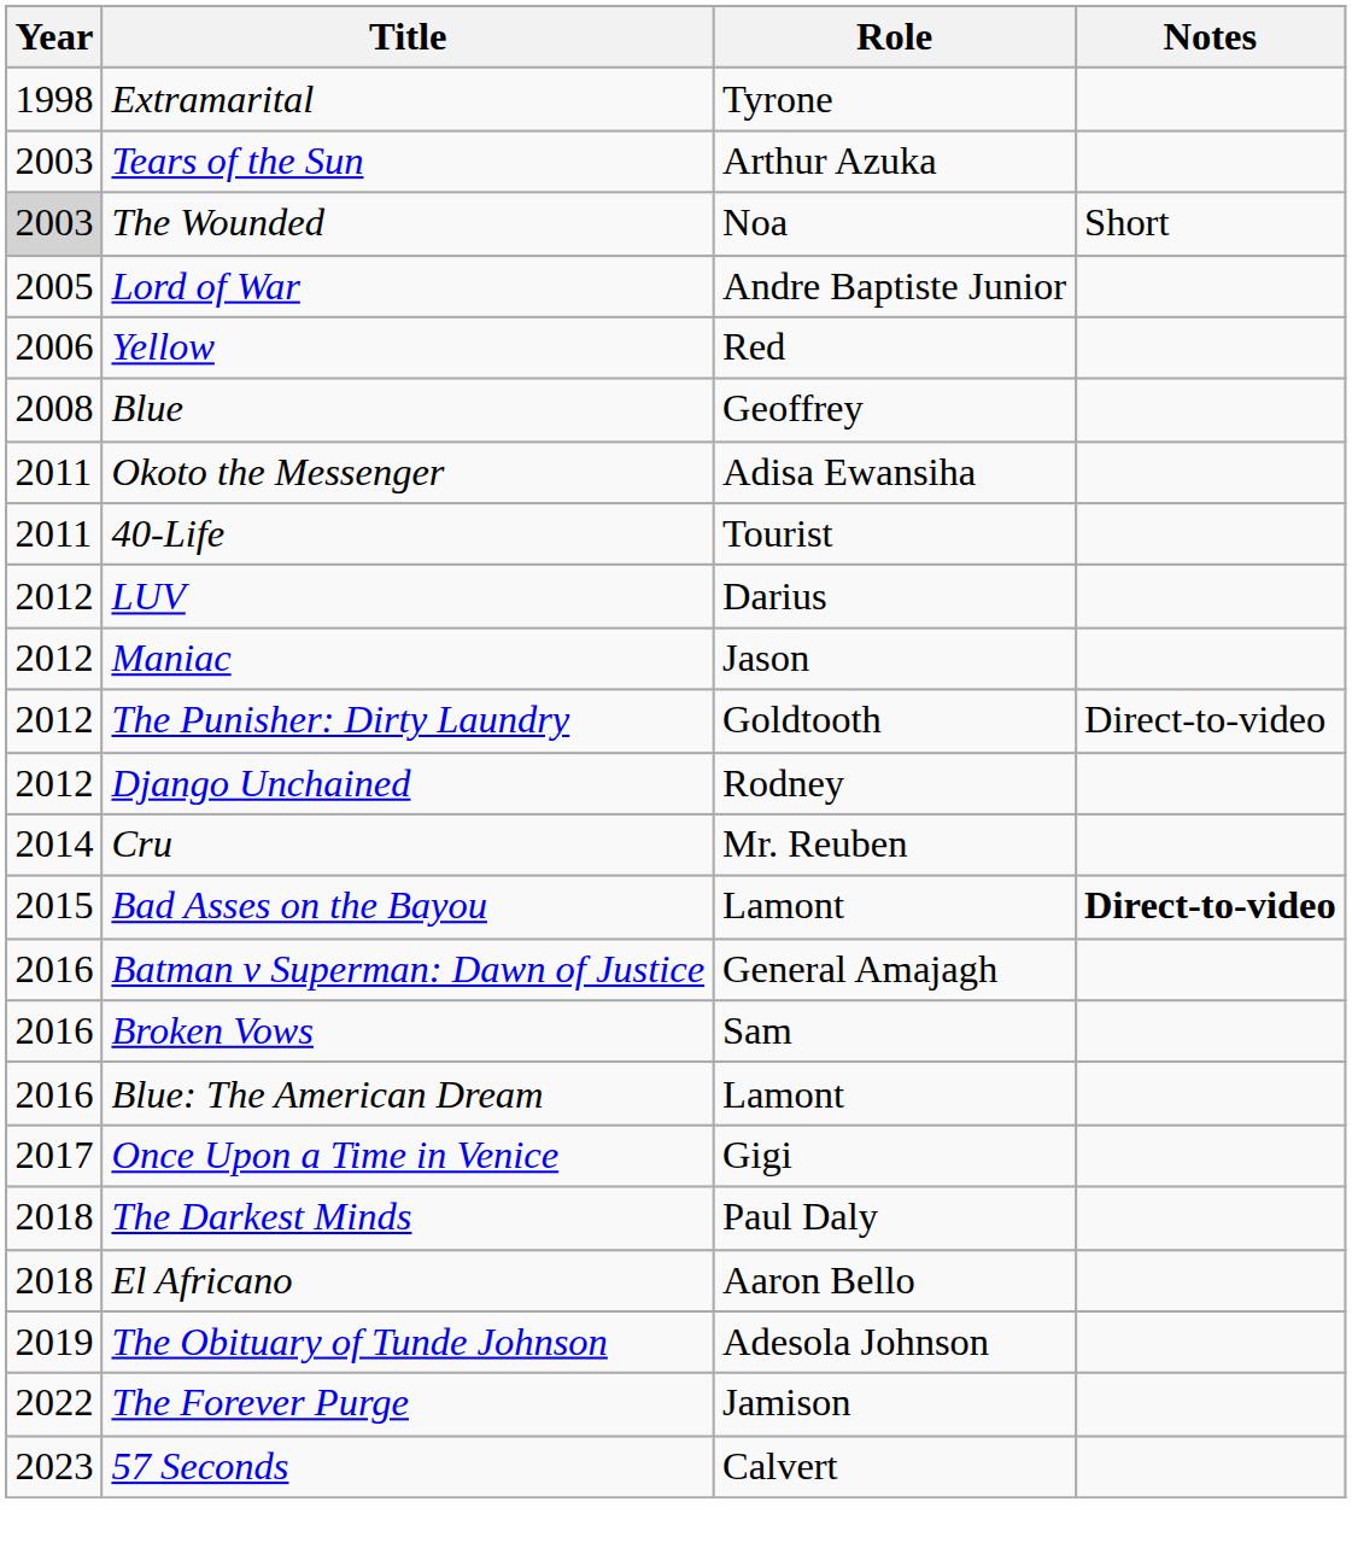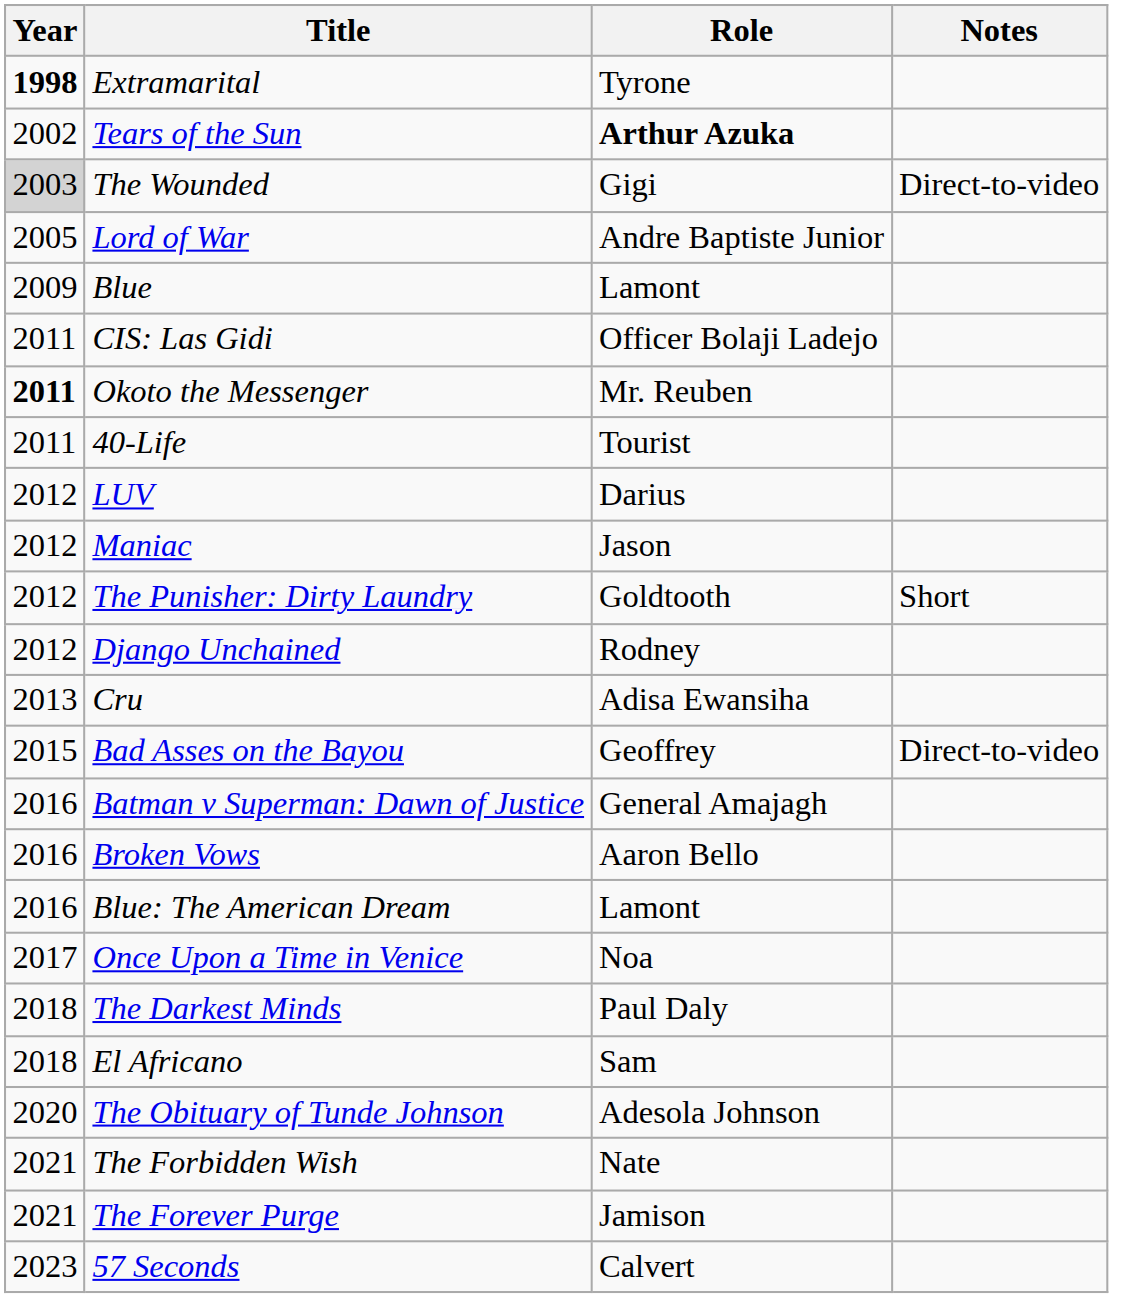Extramarital | Year: normal -> bold
Tears of the Sun | Year: 2003 -> 2002
Tears of the Sun | Role: normal -> bold
The Wounded | Role: Noa -> Gigi
The Wounded | Notes: Short -> Direct-to-video
- row: 2006 | Yellow | Red
Blue | Year: 2008 -> 2009
Blue | Role: Geoffrey -> Lamont
+ row: 2011 | CIS: Las Gidi | Officer Bolaji Ladejo
Okoto the Messenger | Year: normal -> bold
Okoto the Messenger | Role: Adisa Ewansiha -> Mr. Reuben
The Punisher: Dirty Laundry | Notes: Direct-to-video -> Short
Cru | Year: 2014 -> 2013
Cru | Role: Mr. Reuben -> Adisa Ewansiha
Bad Asses on the Bayou | Role: Lamont -> Geoffrey
Bad Asses on the Bayou | Notes: bold -> normal
Broken Vows | Role: Sam -> Aaron Bello
Once Upon a Time in Venice | Role: Gigi -> Noa
El Africano | Role: Aaron Bello -> Sam
The Obituary of Tunde Johnson | Year: 2019 -> 2020
+ row: 2021 | The Forbidden Wish | Nate
The Forever Purge | Year: 2022 -> 2021
